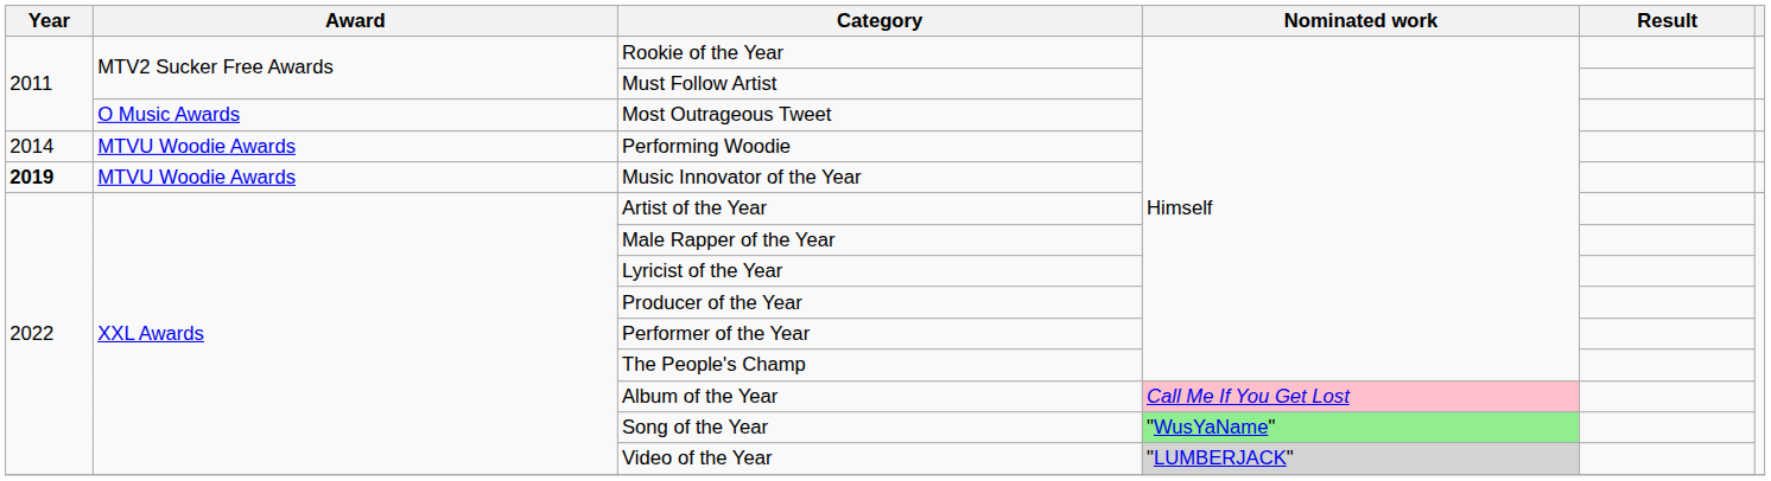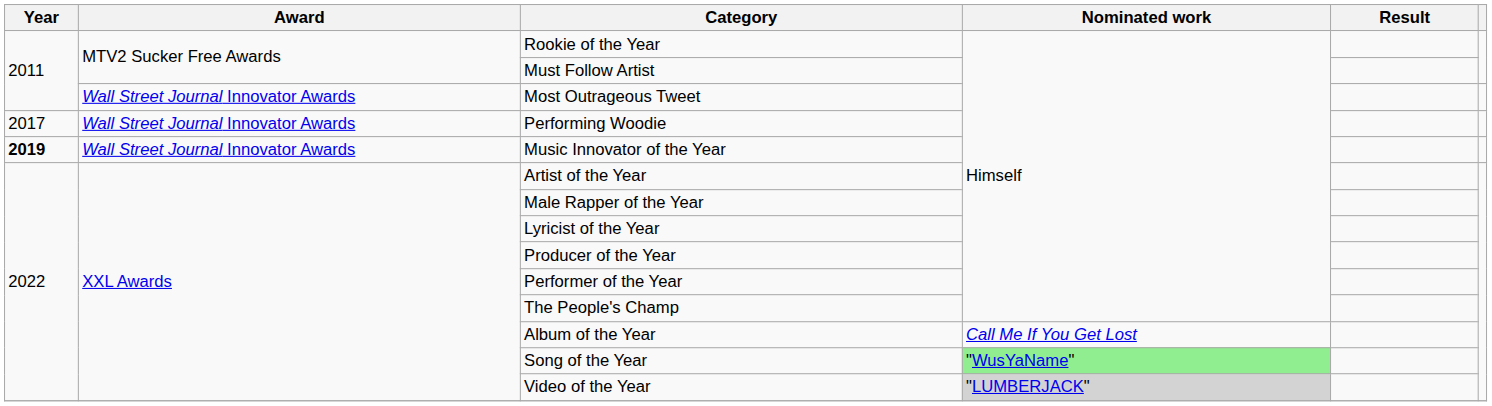Most Outrageous Tweet | Award: O Music Awards -> Wall Street Journal Innovator Awards
Performing Woodie | Year: 2014 -> 2017
Performing Woodie | Award: MTVU Woodie Awards -> Wall Street Journal Innovator Awards
Music Innovator of the Year | Award: MTVU Woodie Awards -> Wall Street Journal Innovator Awards
Album of the Year | Nominated work: pink background -> no background
